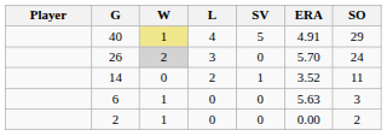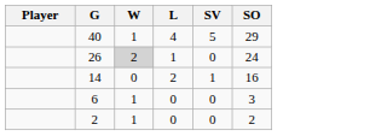- column: ERA | 4.91 | 5.70 | 3.52 | 5.63 | 0.00
40 | W: khaki background -> no background
26 | L: 3 -> 1
14 | SO: 11 -> 16
